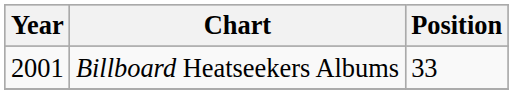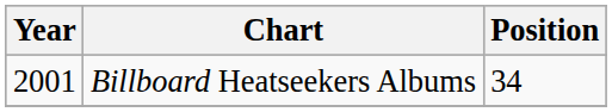Billboard Heatseekers Albums | Position: 33 -> 34
